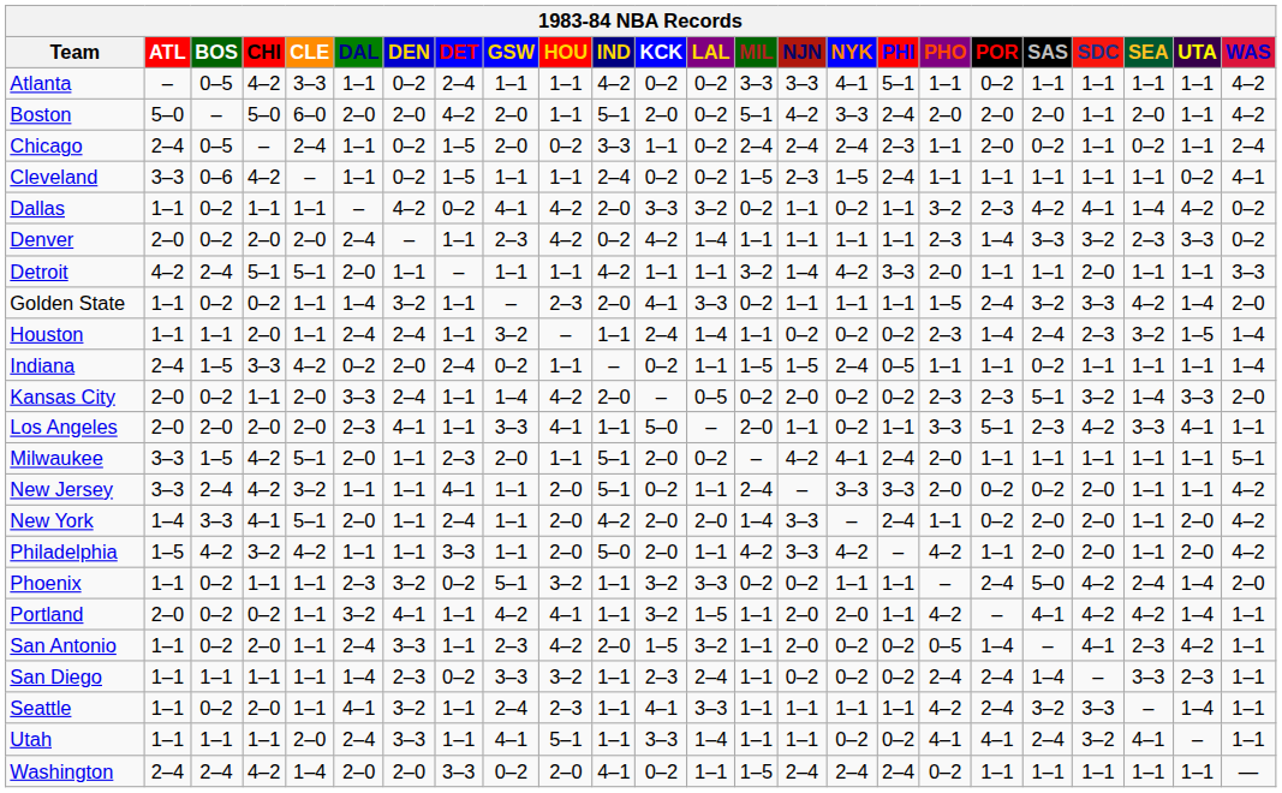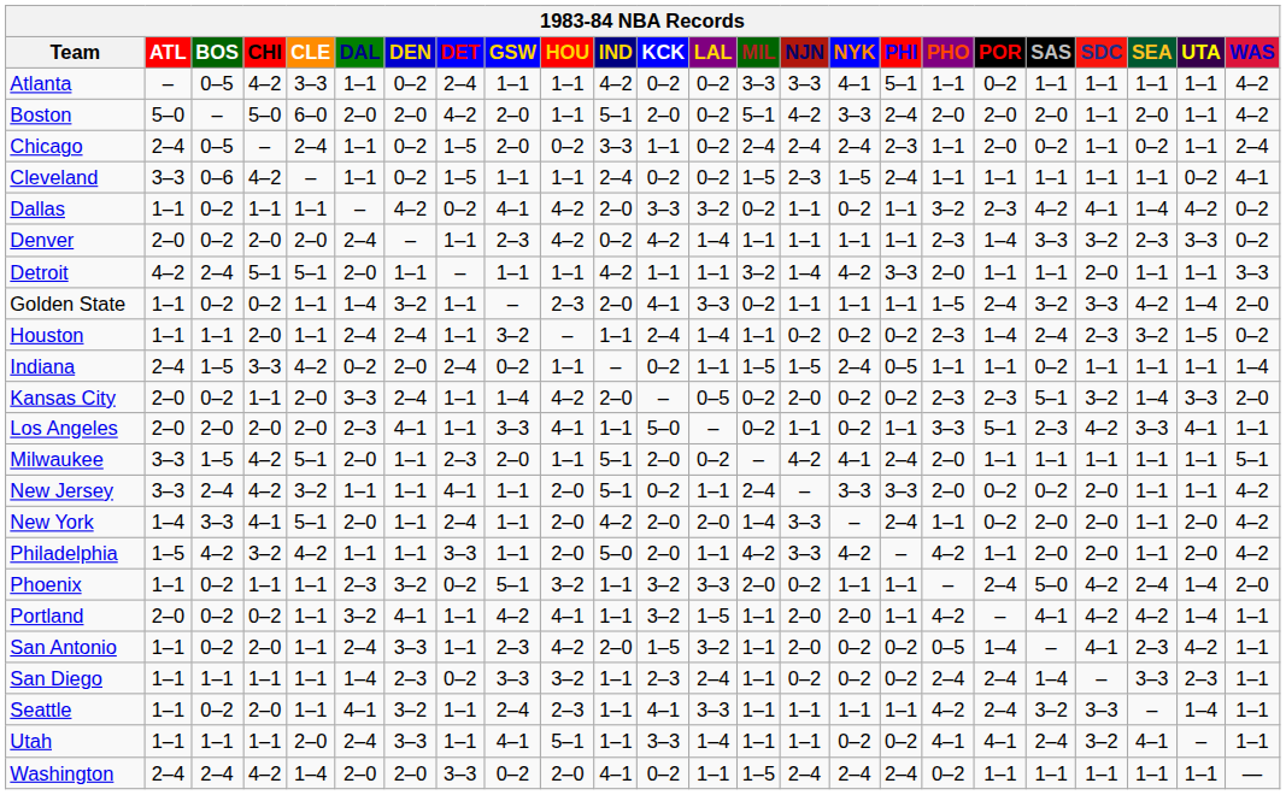Houston | WAS: 1–4 -> 0–2
Los Angeles | MIL: 2–0 -> 0–2
Phoenix | MIL: 0–2 -> 2–0
